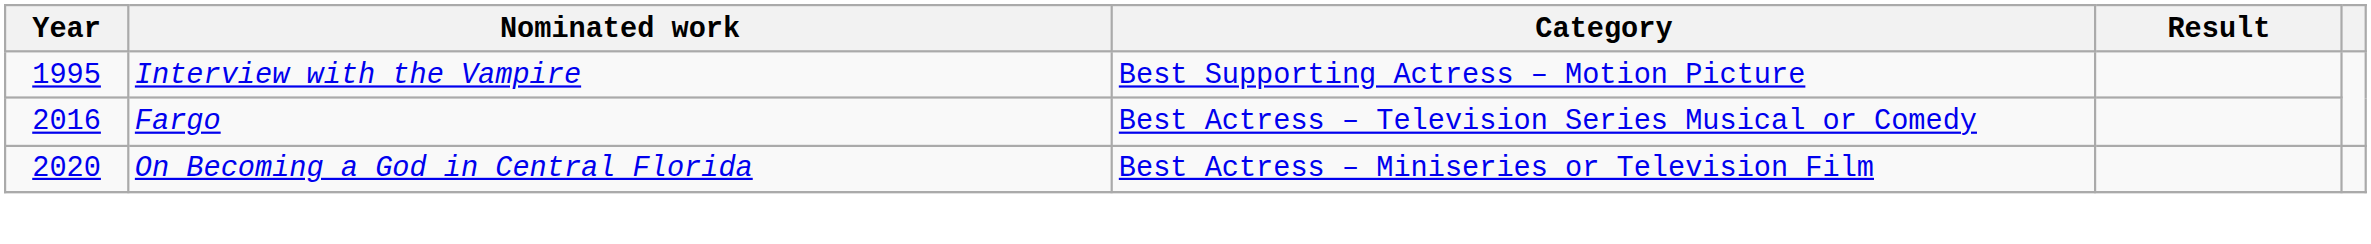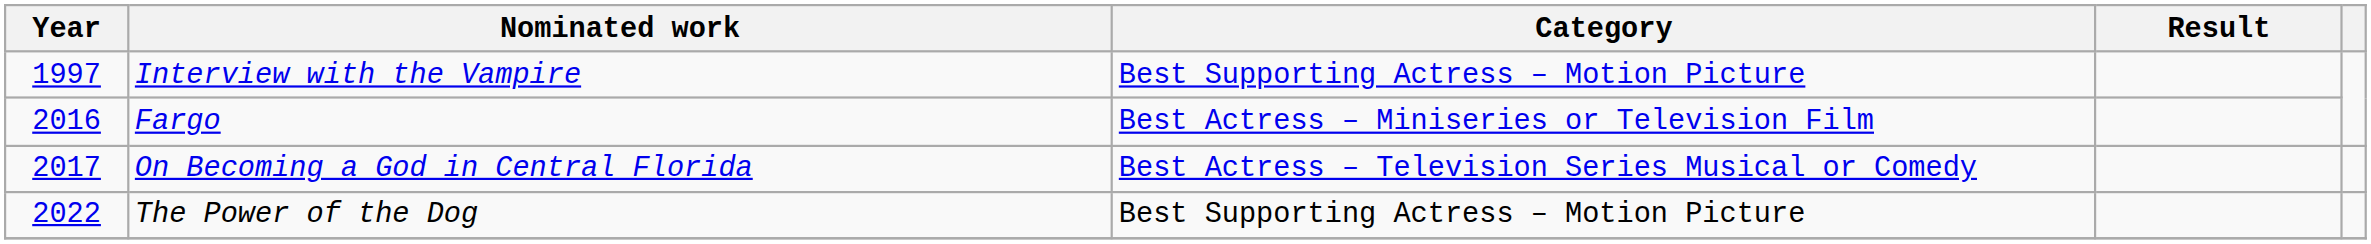Interview with the Vampire | Year: 1995 -> 1997
Fargo | Category: Best Actress – Television Series Musical or Comedy -> Best Actress – Miniseries or Television Film
On Becoming a God in Central Florida | Year: 2020 -> 2017
On Becoming a God in Central Florida | Category: Best Actress – Miniseries or Television Film -> Best Actress – Television Series Musical or Comedy
+ row: 2022 | The Power of the Dog | Best Supporting Actress – Motion Picture
